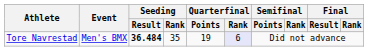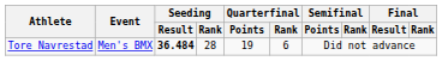Tore Navrestad | Seeding / Rank: 35 -> 28
Tore Navrestad | Quarterfinal / Rank: lavender background -> no background
